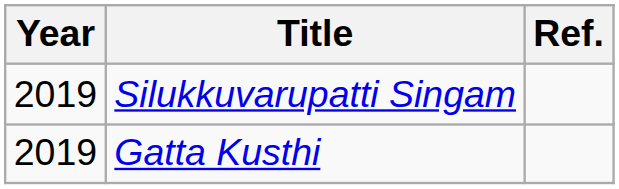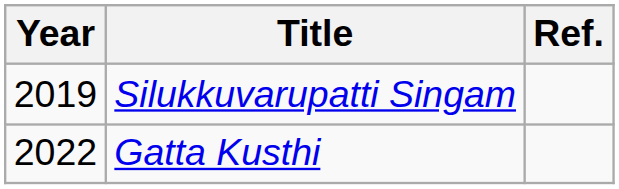Gatta Kusthi | Year: 2019 -> 2022
